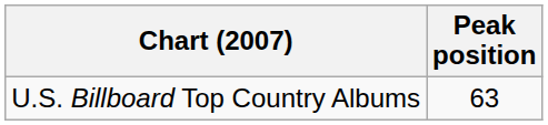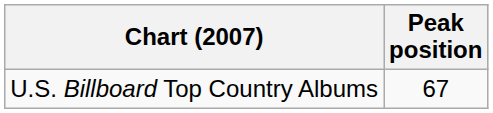U.S. Billboard Top Country Albums | Peak position: 63 -> 67
